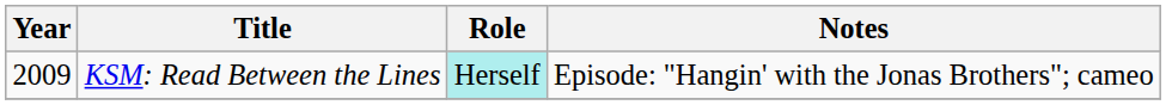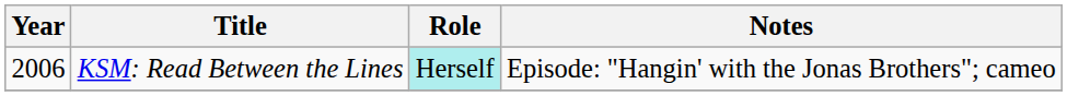KSM: Read Between the Lines | Year: 2009 -> 2006
